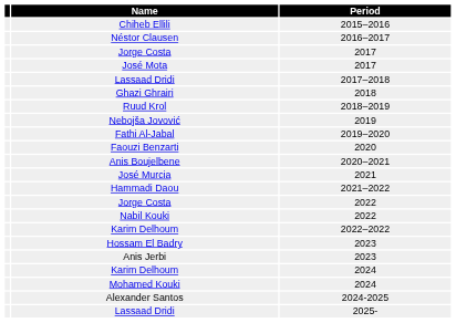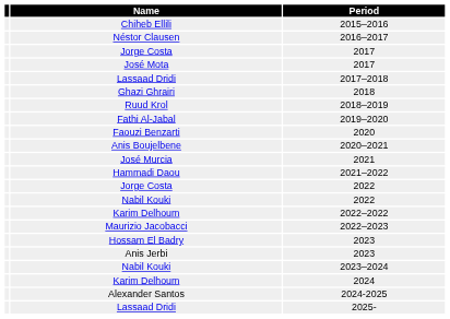- row: Nebojša Jovović | 2019
+ row: Maurizio Jacobacci | 2022–2023
+ row: Nabil Kouki | 2023–2024
- row: Mohamed Kouki | 2024
